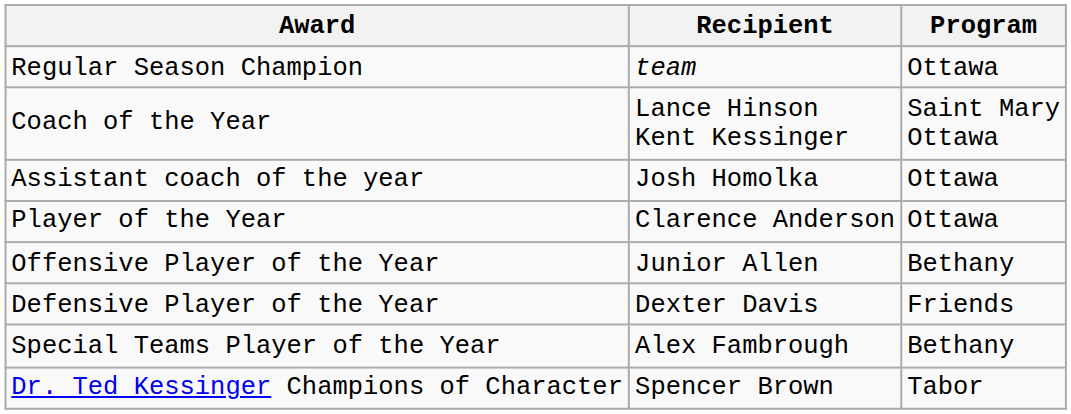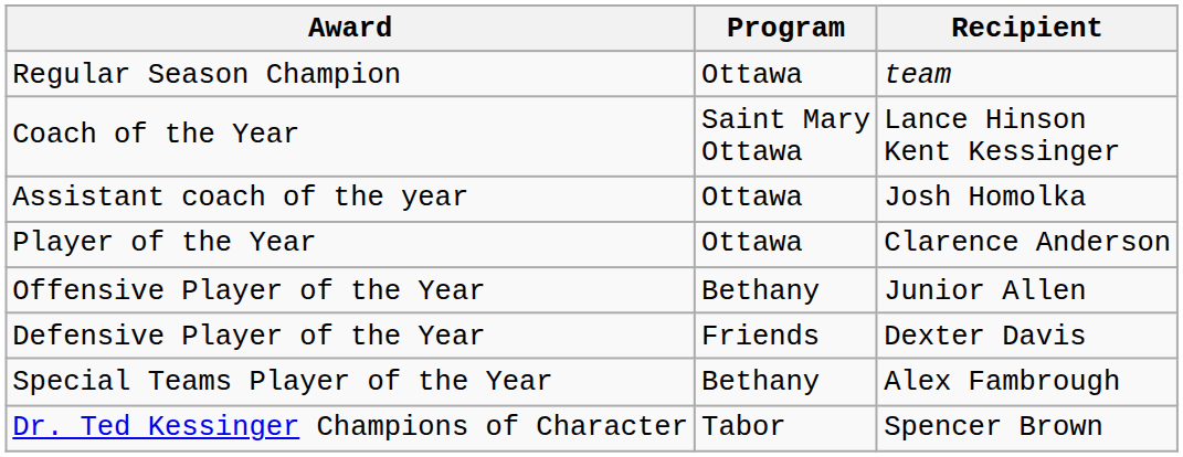columns swapped: Recipient <-> Program
